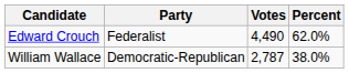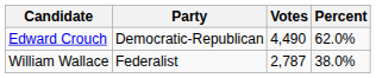Edward Crouch | Party: Federalist -> Democratic-Republican
William Wallace | Party: Democratic-Republican -> Federalist
